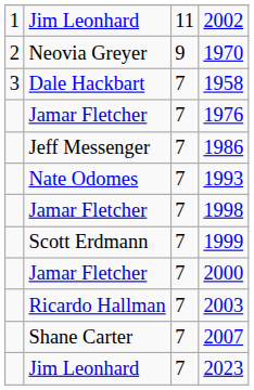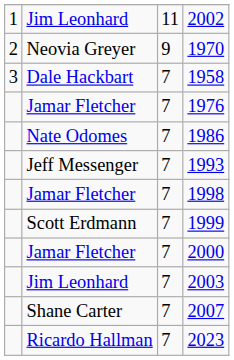1986 | column 2: Jeff Messenger -> Nate Odomes
1993 | column 2: Nate Odomes -> Jeff Messenger
2003 | column 2: Ricardo Hallman -> Jim Leonhard
2023 | column 2: Jim Leonhard -> Ricardo Hallman
